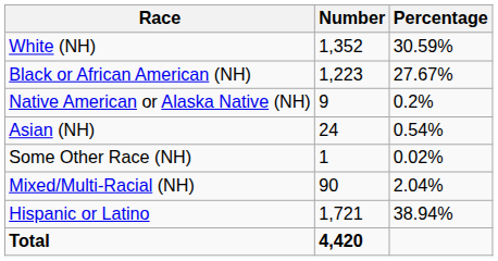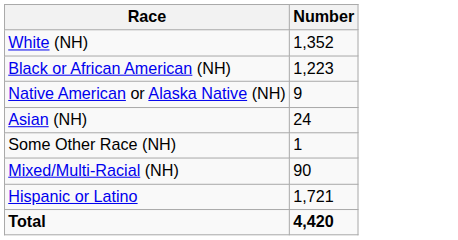- column: Percentage | 30.59% | 27.67% | 0.2% | 0.54% | 0.02% | 2.04% | 38.94%
